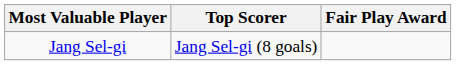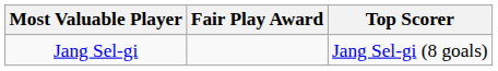columns swapped: Top Scorer <-> Fair Play Award
